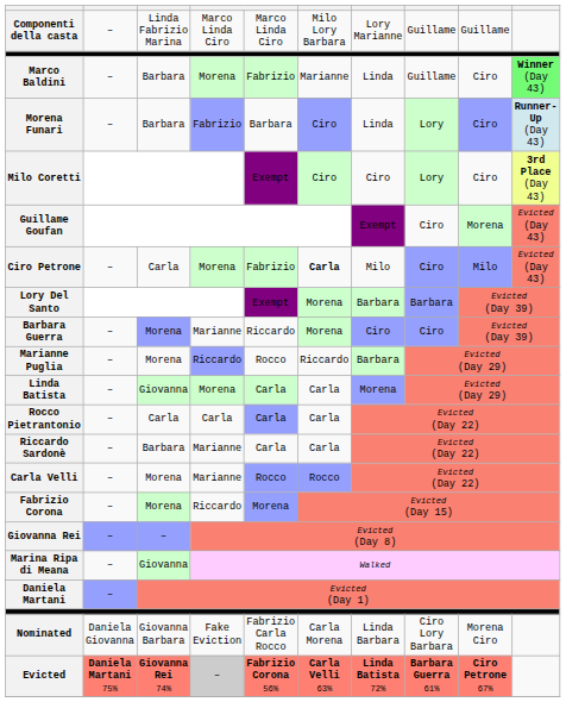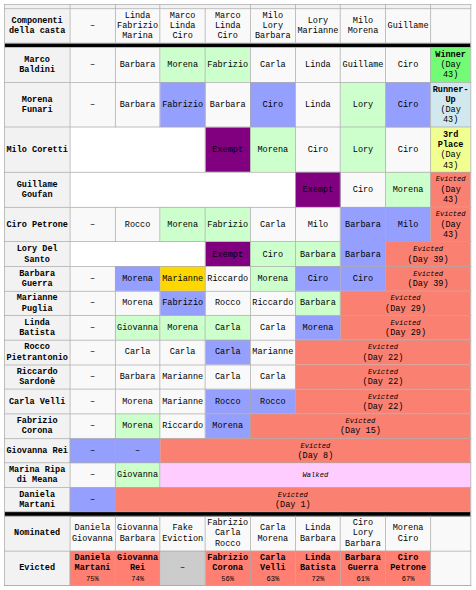Componenti della casta | column 8: Guillame -> Milo Morena
Marco Baldini | column 6: Marianne -> Carla
Milo Coretti | column 6: Ciro -> Morena
Ciro Petrone | column 3: Carla -> Rocco
Ciro Petrone | column 6: bold -> normal
Ciro Petrone | column 8: Ciro -> Barbara
Lory Del Santo | column 6: Morena -> Ciro
Barbara Guerra | column 4: no background -> gold background
Marianne Puglia | column 4: Riccardo -> Fabrizio
Rocco Pietrantonio | column 6: Carla -> Marianne
